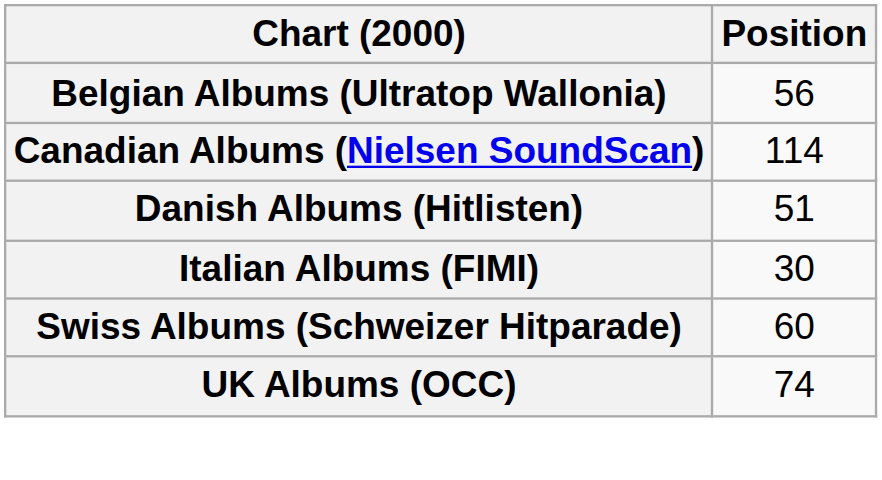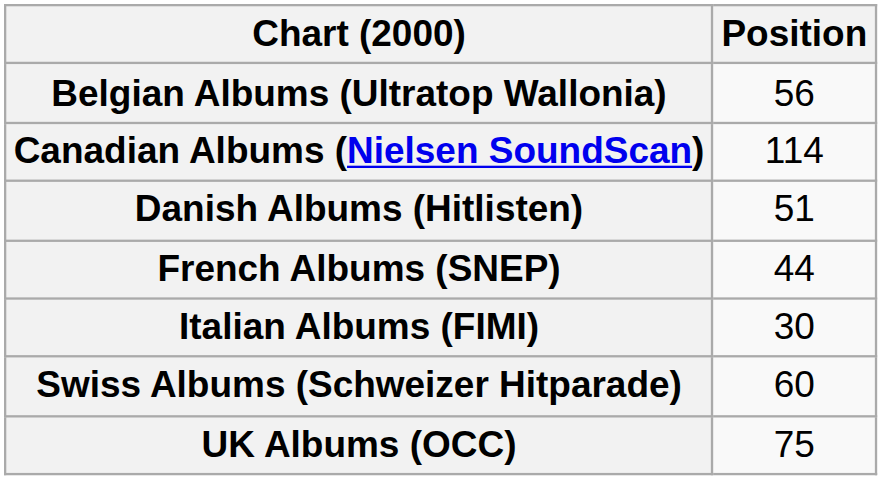+ row: French Albums (SNEP) | 44
UK Albums (OCC) | Position: 74 -> 75
